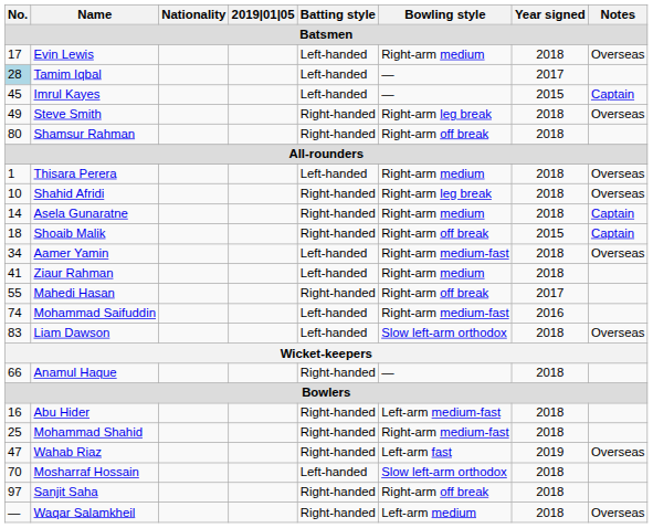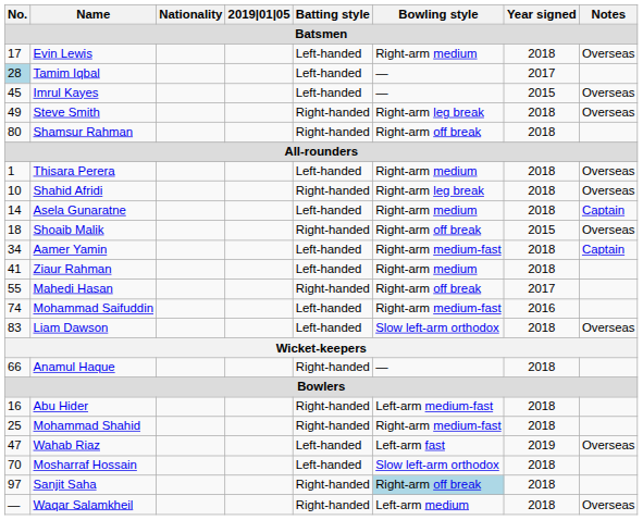Imrul Kayes | Notes: Captain -> Overseas
Asela Gunaratne | Batting style: Right-handed -> Left-handed
Shoaib Malik | Notes: Captain -> Overseas
Aamer Yamin | Notes: Overseas -> Captain
Wahab Riaz | Batting style: Right-handed -> Left-handed
Sanjit Saha | Bowling style: no background -> lightblue background
